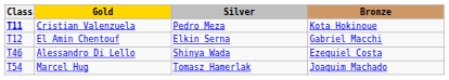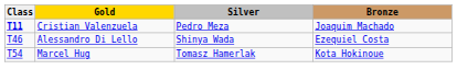Cristian Valenzuela | Bronze: Kota Hokinoue -> Joaquim Machado
- row: T12 | El Amin Chentouf | Elkin Serna | Gabriel Macchi
Marcel Hug | Bronze: Joaquim Machado -> Kota Hokinoue
